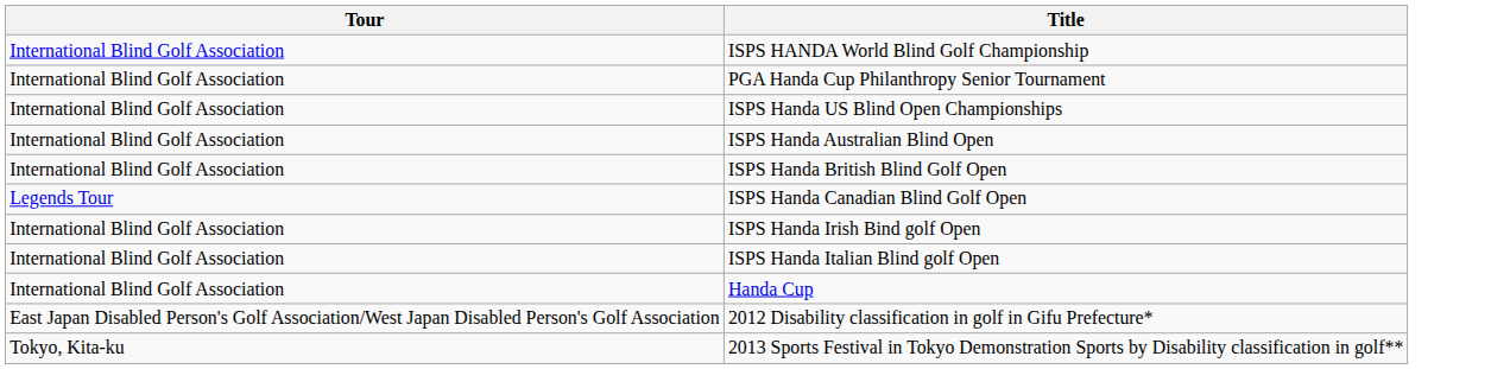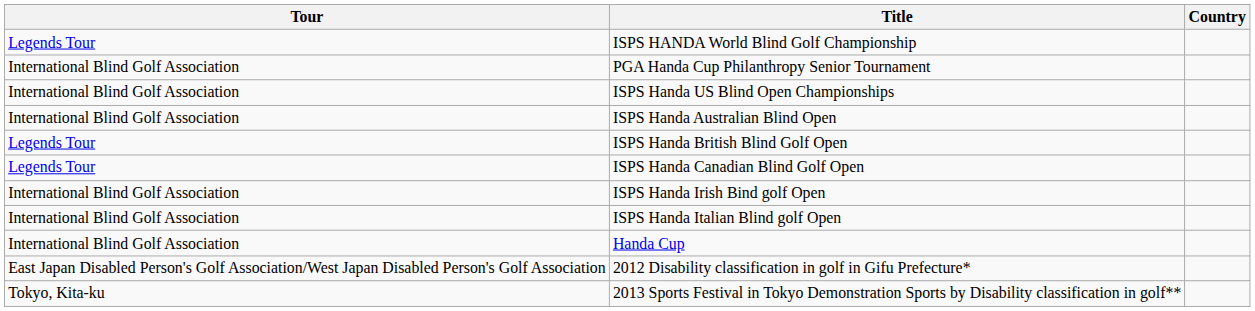+ column: Country
ISPS HANDA World Blind Golf Championship | Tour: International Blind Golf Association -> Legends Tour
ISPS Handa British Blind Golf Open | Tour: International Blind Golf Association -> Legends Tour
